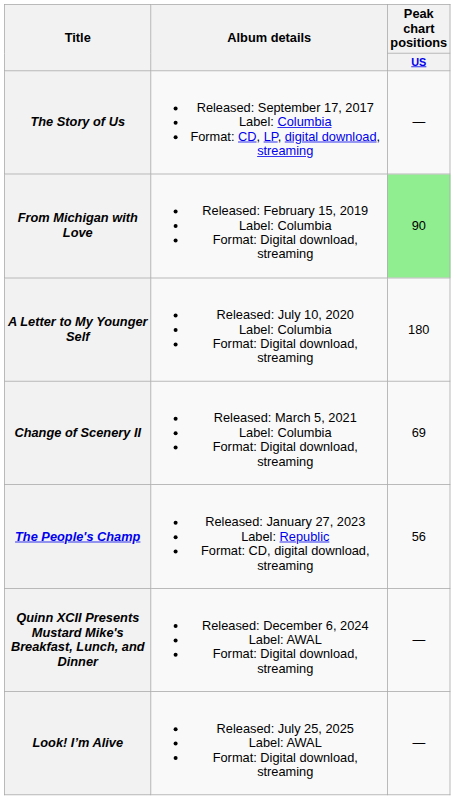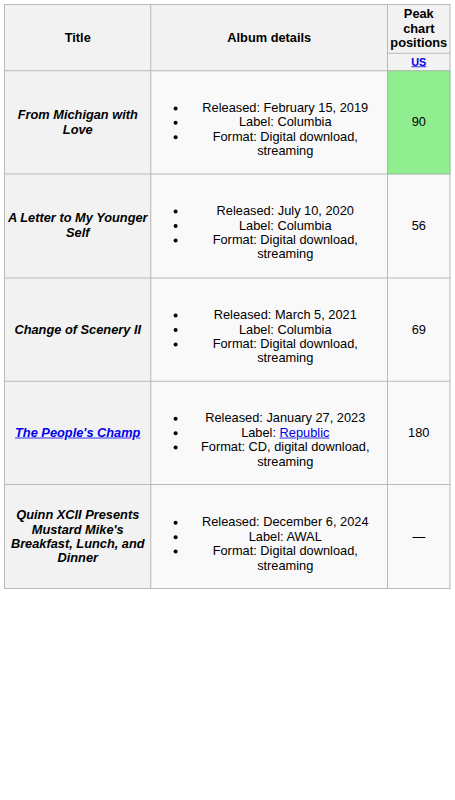- row: The Story of Us | Released: September 17, 2017 Label: Columbia Format: CD, LP, digital download, streaming | —
A Letter to My Younger Self | Peak chart positions / US: 180 -> 56
The People's Champ | Peak chart positions / US: 56 -> 180
- row: Look! I’m Alive | Released: July 25, 2025 Label: AWAL Format: Digital download, streaming | —
